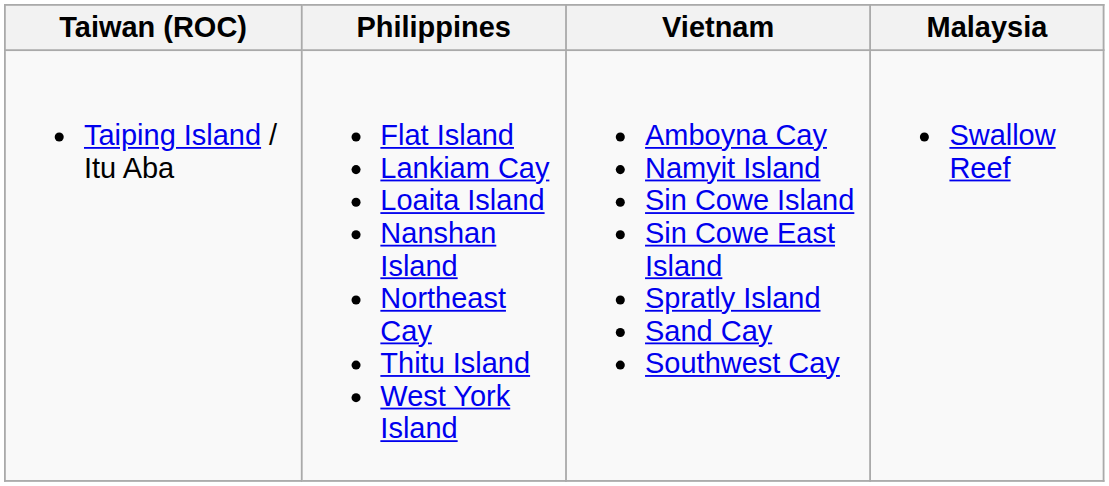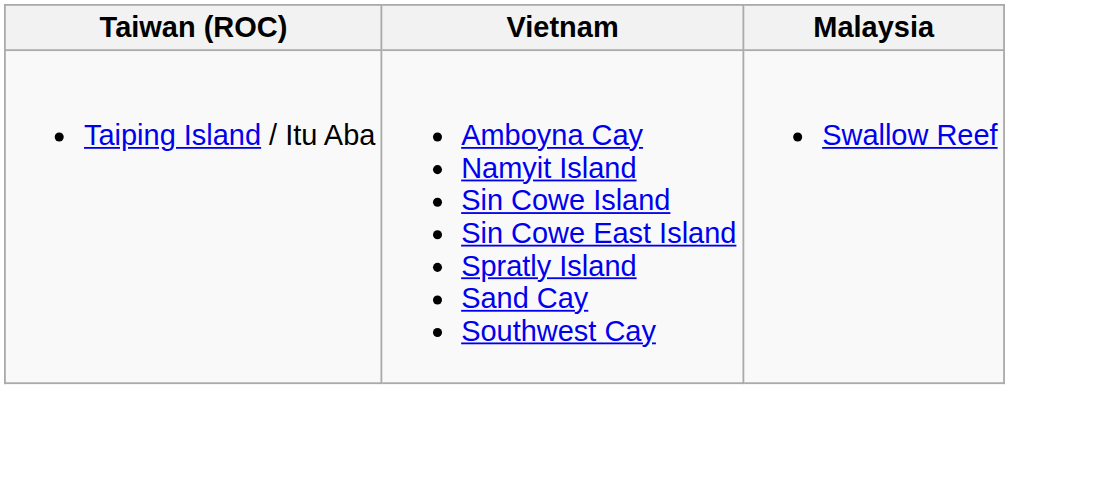- column: Philippines | Flat Island Lankiam Cay Loaita Island Nanshan Island Northeast Cay Thitu Island West York Island
